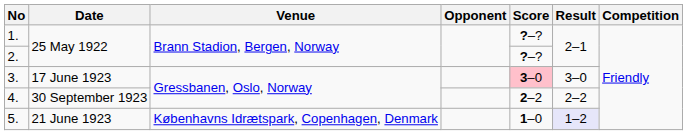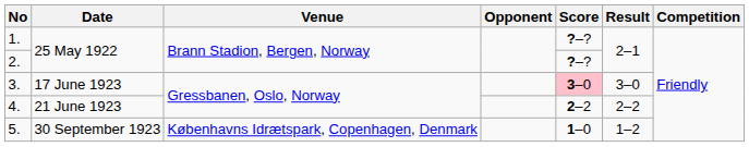4. | Date: 30 September 1923 -> 21 June 1923
5. | Date: 21 June 1923 -> 30 September 1923
5. | Result: lavender background -> no background
